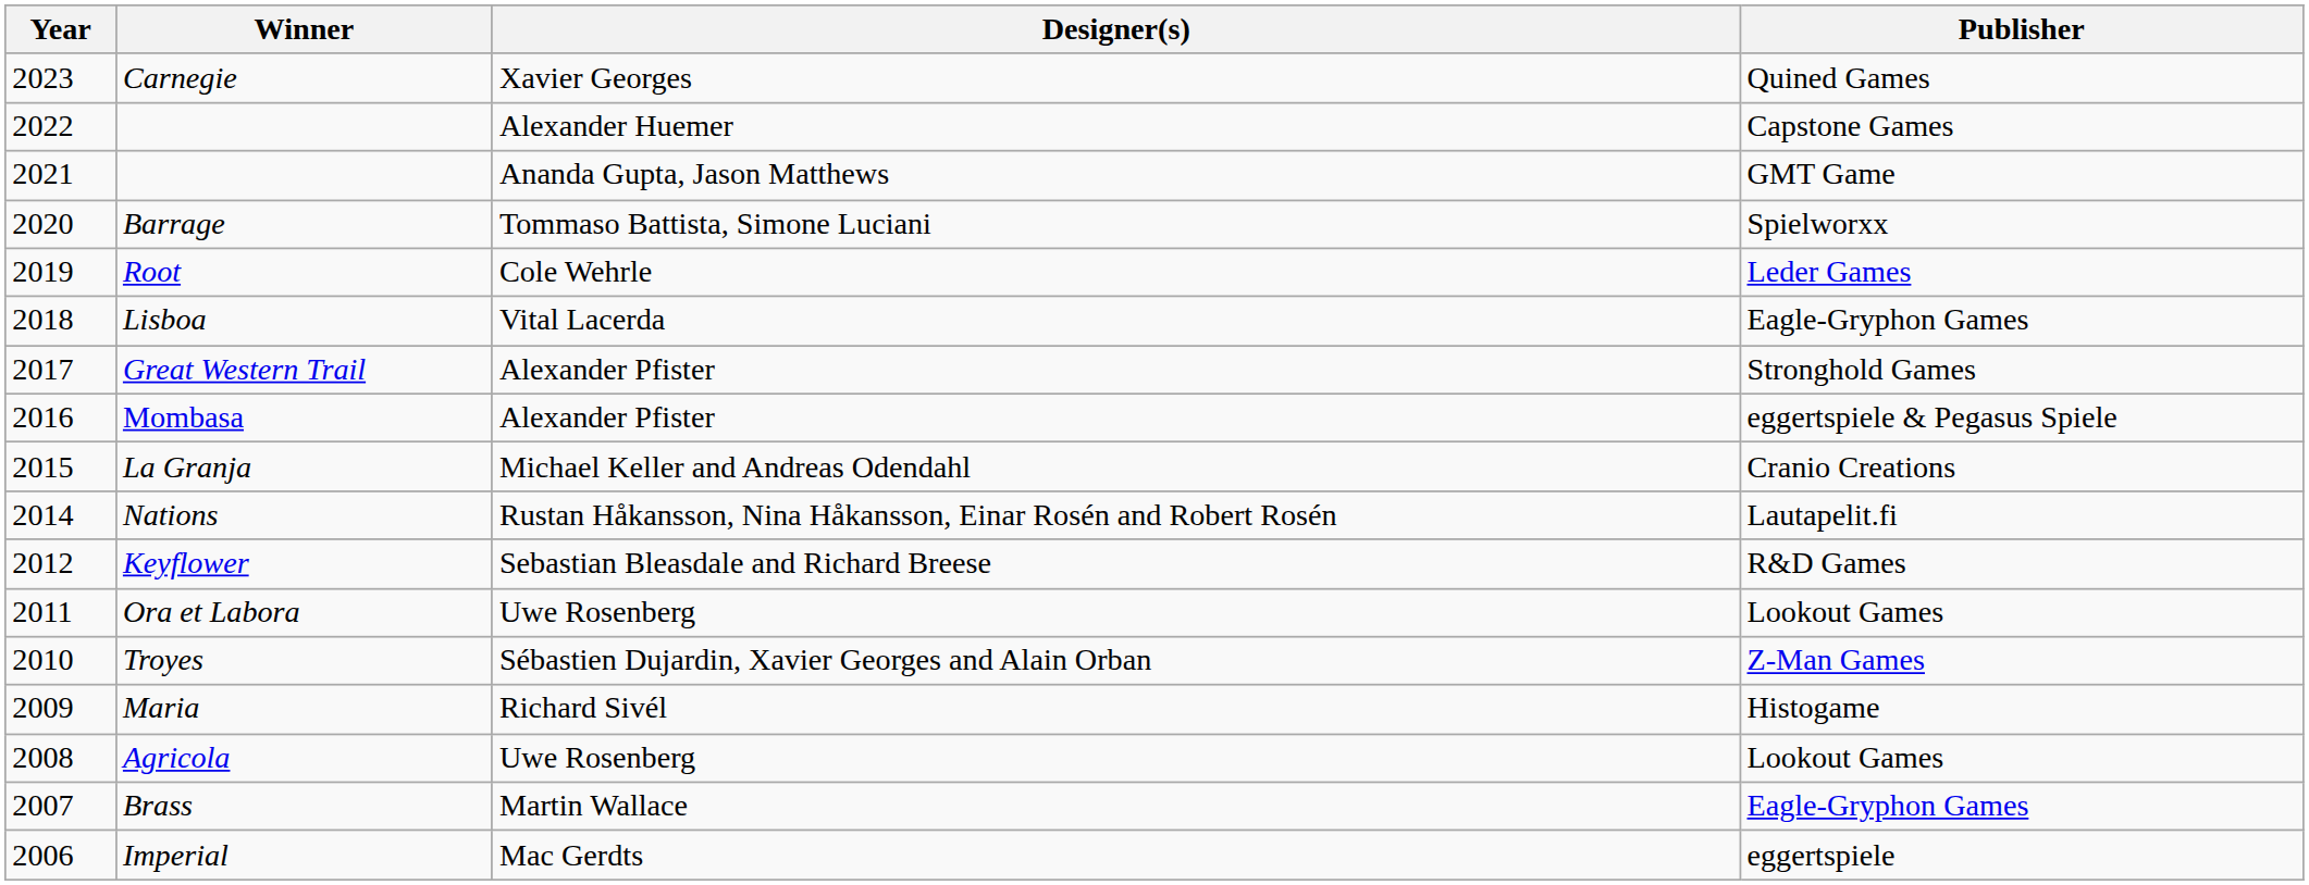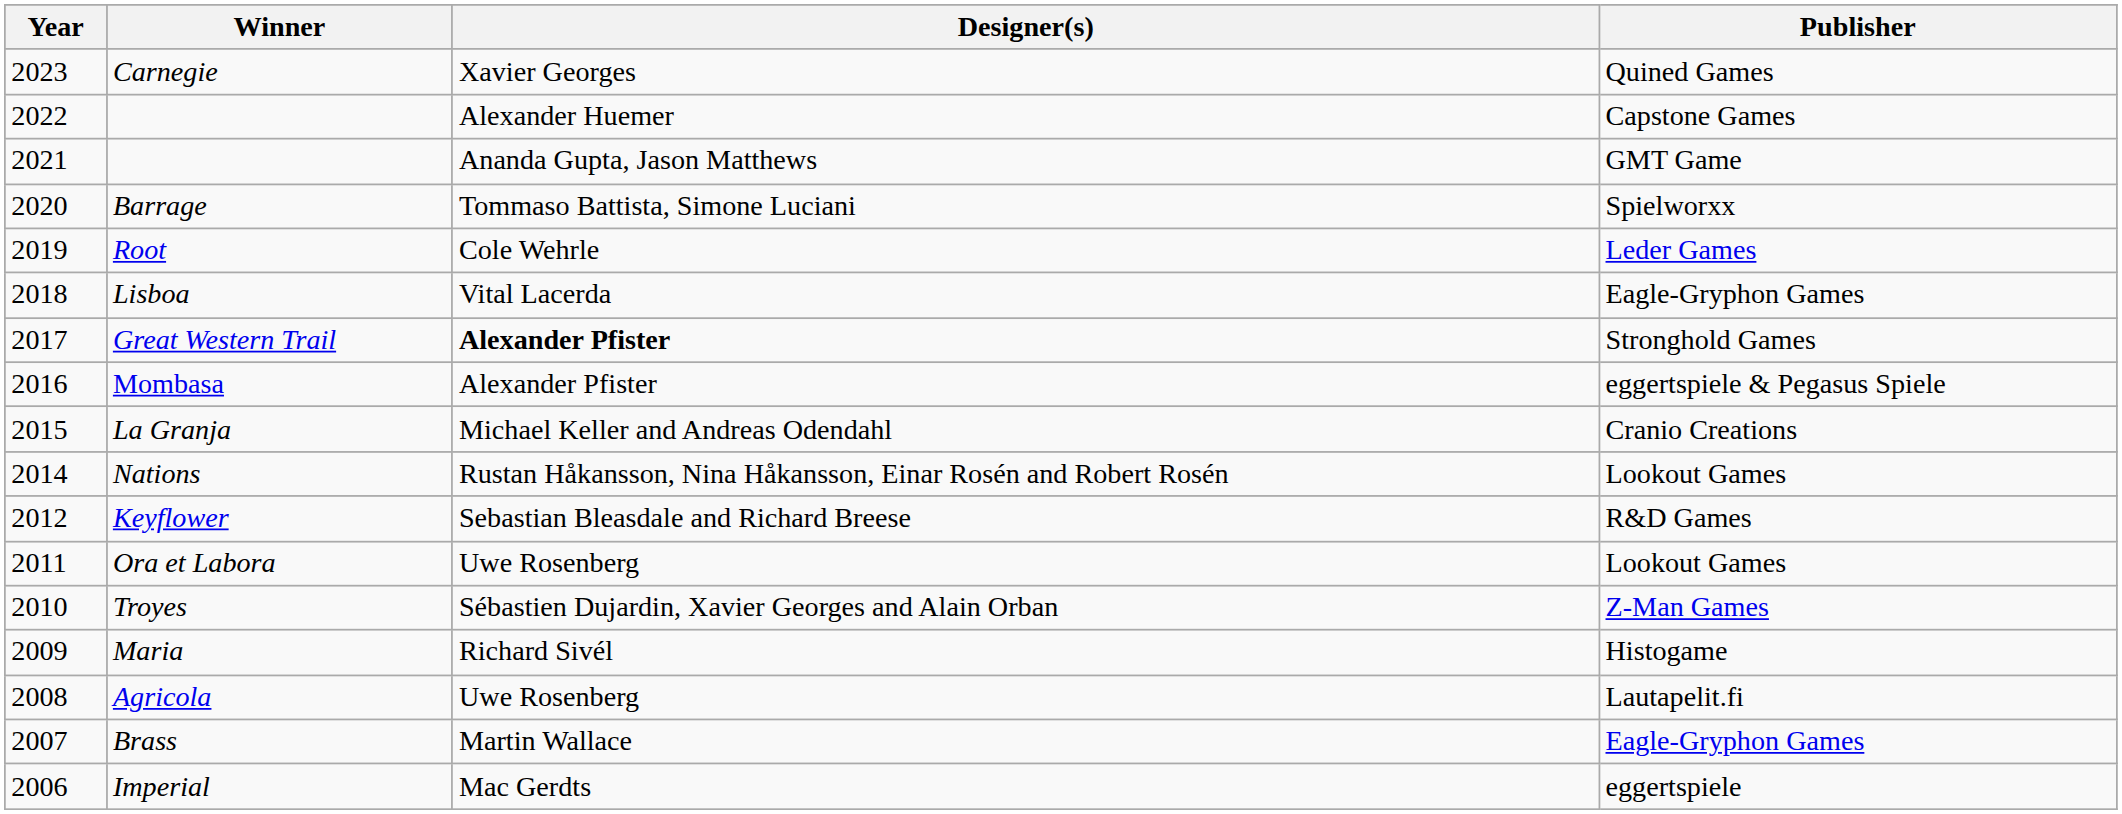Great Western Trail | Designer(s): normal -> bold
Nations | Publisher: Lautapelit.fi -> Lookout Games
Agricola | Publisher: Lookout Games -> Lautapelit.fi
